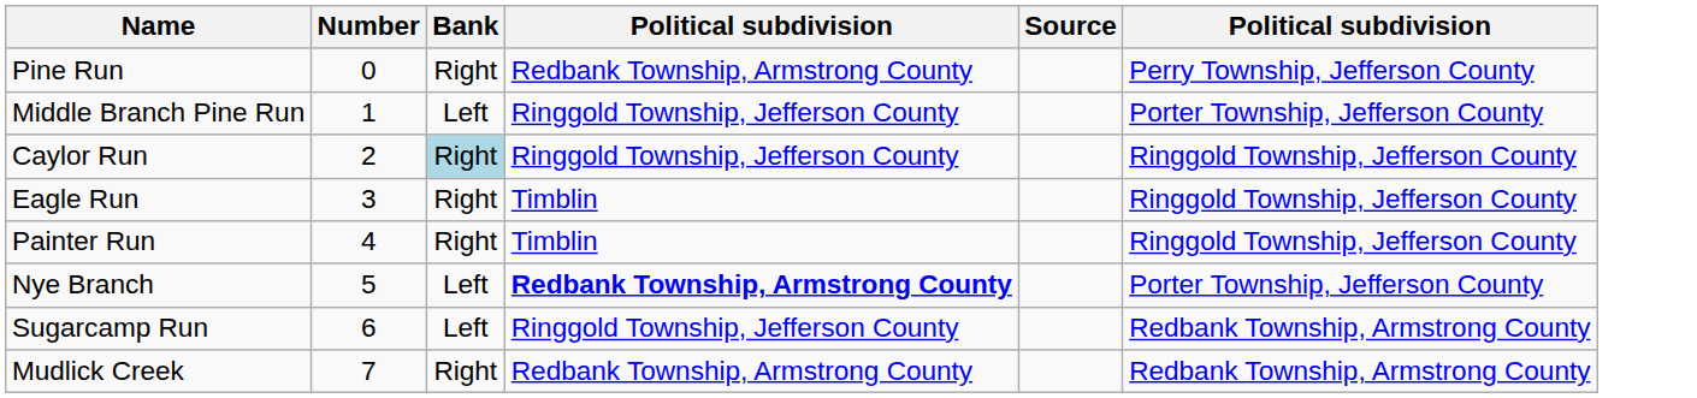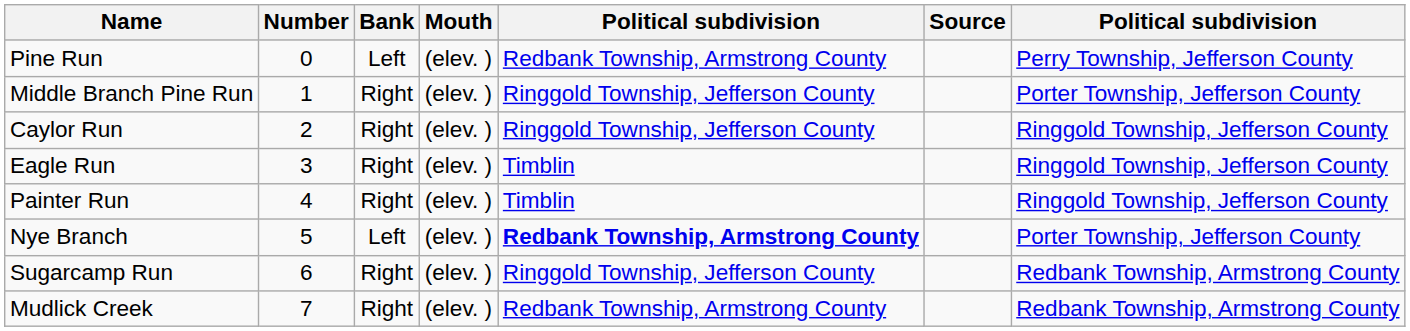+ column: Mouth | (elev. ) | (elev. ) | (elev. ) | (elev. ) | (elev. ) | (elev. ) | (elev. ) | (elev. )
Pine Run | Bank: Right -> Left
Middle Branch Pine Run | Bank: Left -> Right
Caylor Run | Bank: lightblue background -> no background
Sugarcamp Run | Bank: Left -> Right
